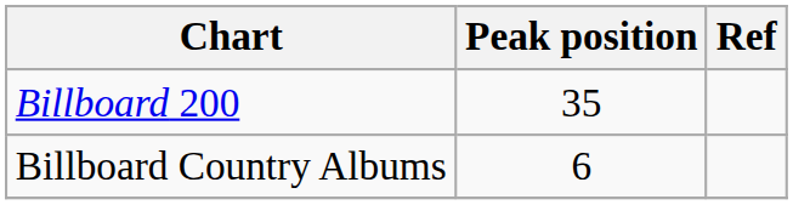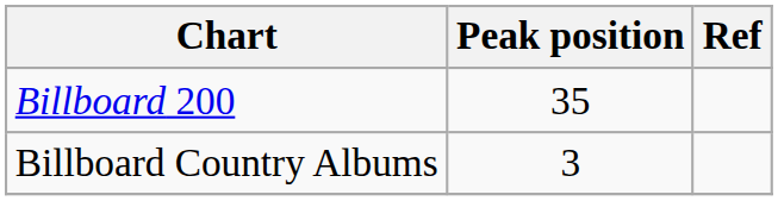Billboard Country Albums | Peak position: 6 -> 3
